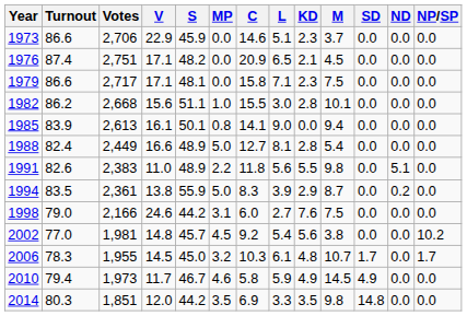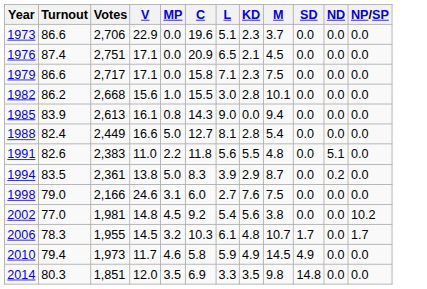- column: S | 45.9 | 48.2 | 48.1 | 51.1 | 50.1 | 48.9 | 48.9 | 55.9 | 44.2 | 45.7 | 45.0 | 46.7 | 44.2
1973 | C: 14.6 -> 19.6
1985 | C: 14.1 -> 14.3
1991 | M: 9.8 -> 4.8
